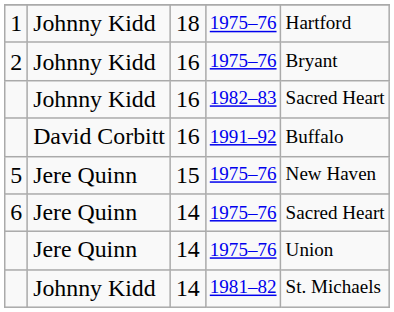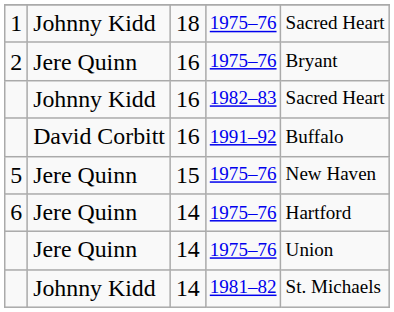1 | column 5: Hartford -> Sacred Heart
2 | column 2: Johnny Kidd -> Jere Quinn
6 | column 5: Sacred Heart -> Hartford
